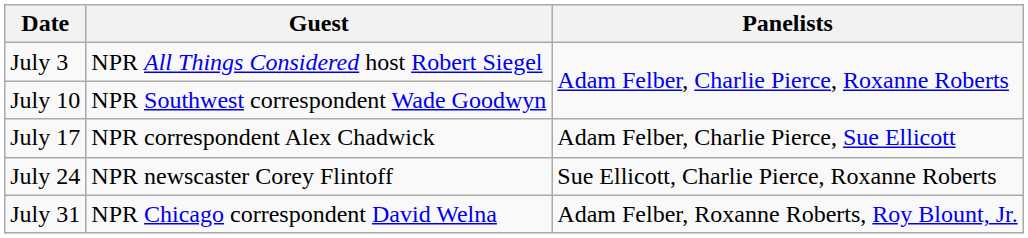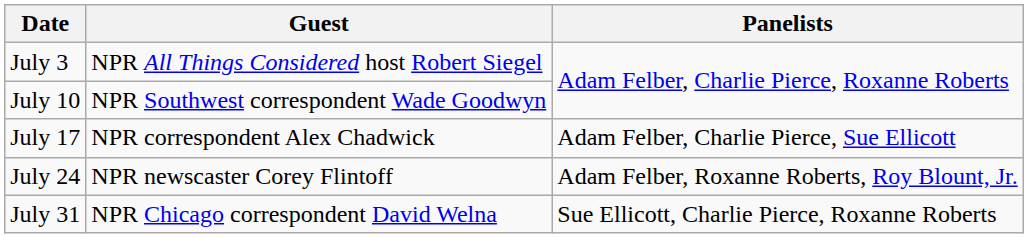July 24 | Panelists: Sue Ellicott, Charlie Pierce, Roxanne Roberts -> Adam Felber, Roxanne Roberts, Roy Blount, Jr.
July 31 | Panelists: Adam Felber, Roxanne Roberts, Roy Blount, Jr. -> Sue Ellicott, Charlie Pierce, Roxanne Roberts
